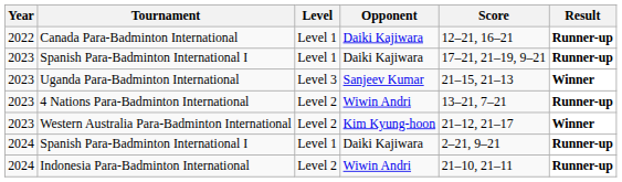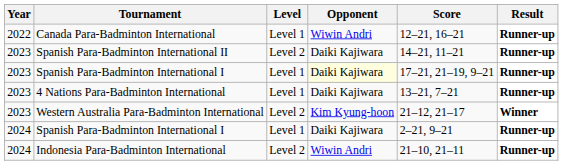Canada Para-Badminton International | Opponent: Daiki Kajiwara -> Wiwin Andri
+ row: 2023 | Spanish Para-Badminton International II | Level 2 | Daiki Kajiwara | 14–21, 11–21 | Runner-up
2023 / Spanish Para-Badminton International I | Opponent: no background -> lightyellow background
- row: 2023 | Uganda Para-Badminton International | Level 3 | Sanjeev Kumar | 21–15, 21–13 | Winner
4 Nations Para-Badminton International | Level: Level 2 -> Level 1
4 Nations Para-Badminton International | Opponent: Wiwin Andri -> Daiki Kajiwara
